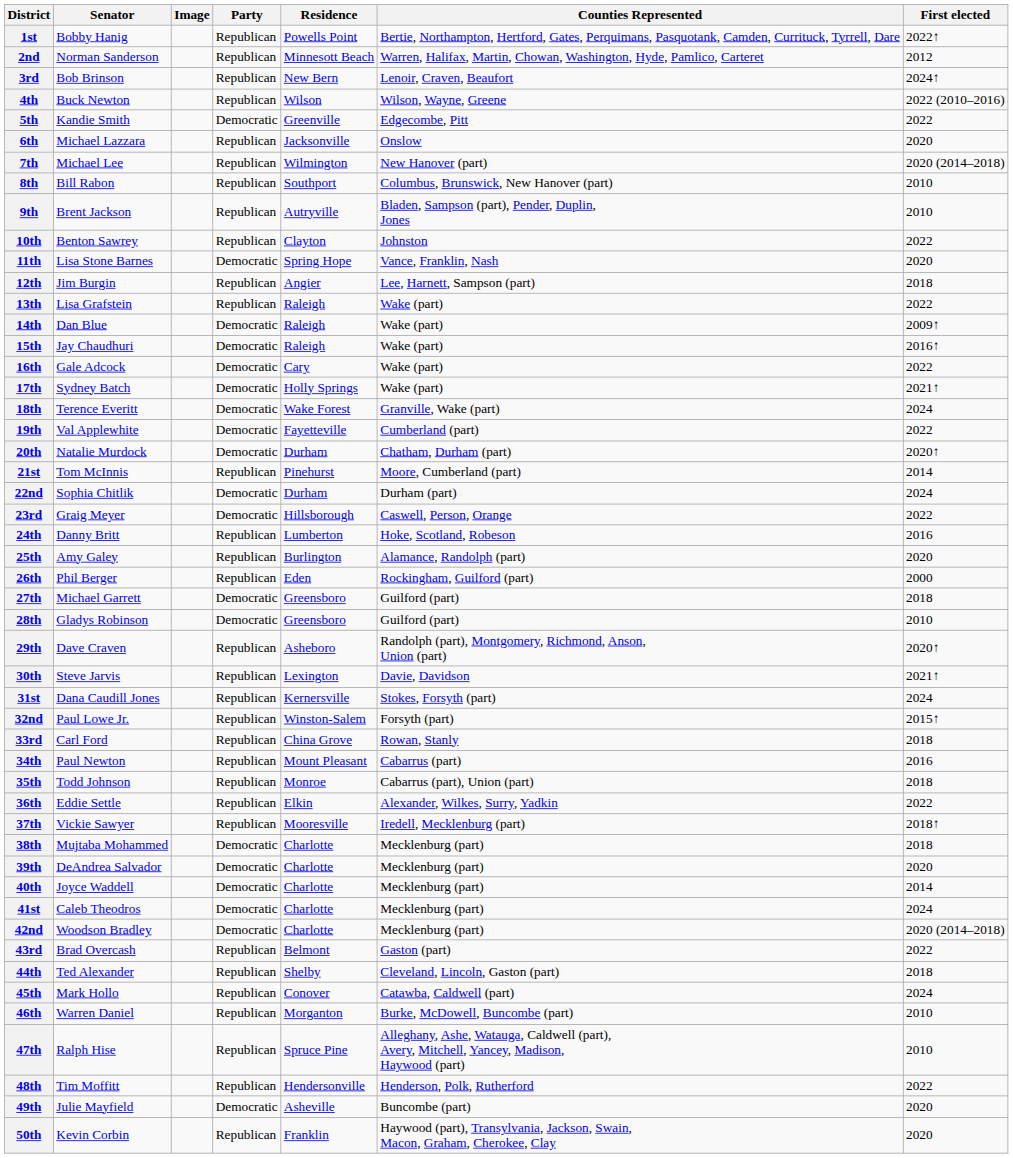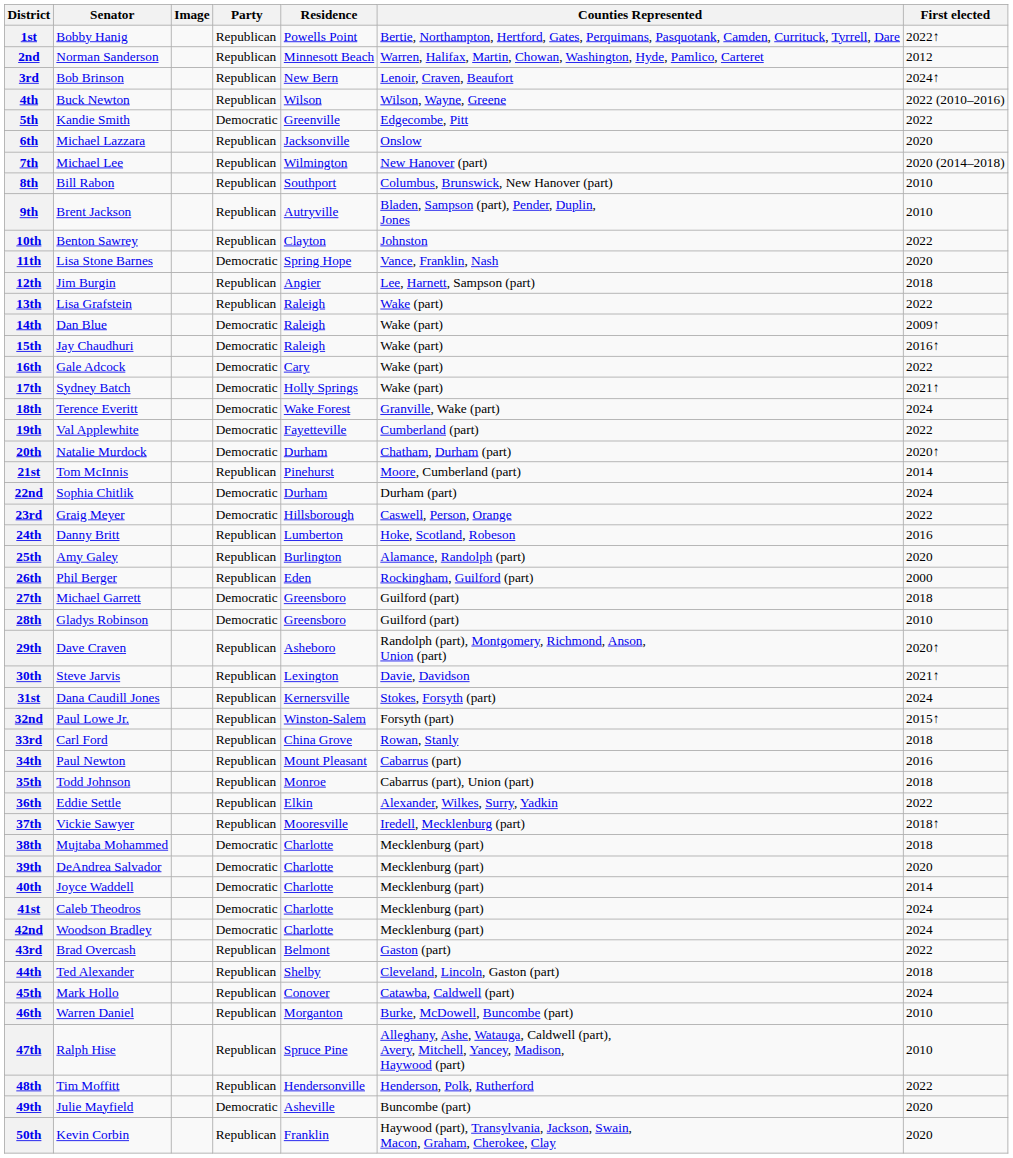42nd | First elected: 2020 (2014–2018) -> 2024
